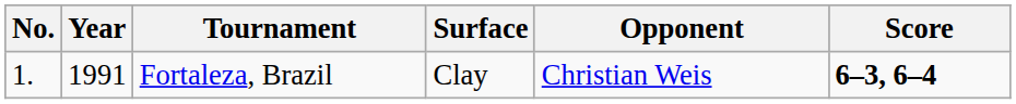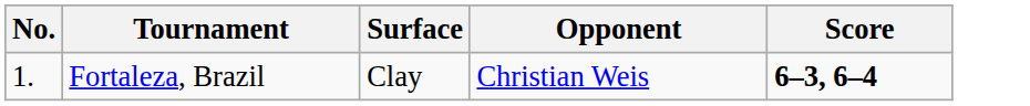- column: Year | 1991
